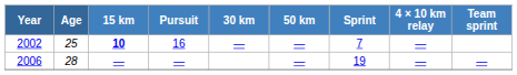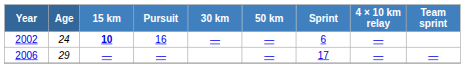2002 | Age: 25 -> 24
2002 | Sprint: 7 -> 6
2006 | Age: 28 -> 29
2006 | Sprint: 19 -> 17
